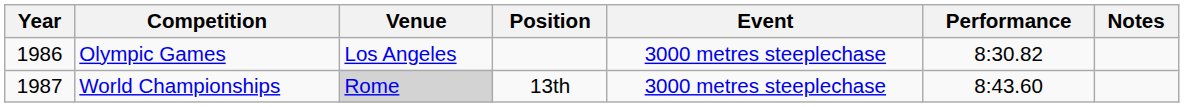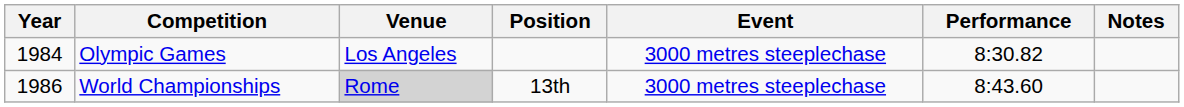Olympic Games | Year: 1986 -> 1984
World Championships | Year: 1987 -> 1986
